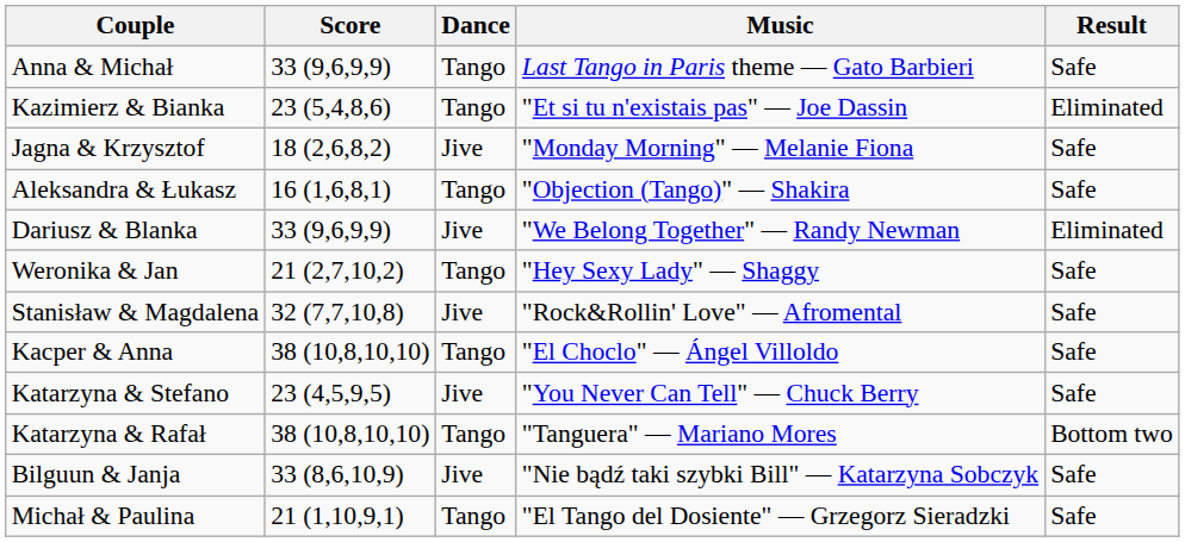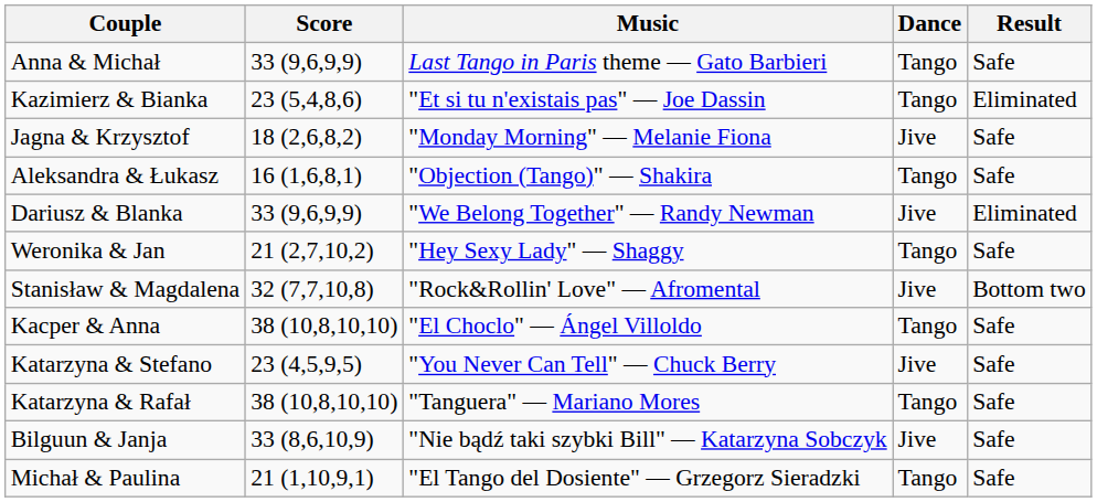columns swapped: Dance <-> Music
Stanisław & Magdalena | Result: Safe -> Bottom two
Katarzyna & Rafał | Result: Bottom two -> Safe
